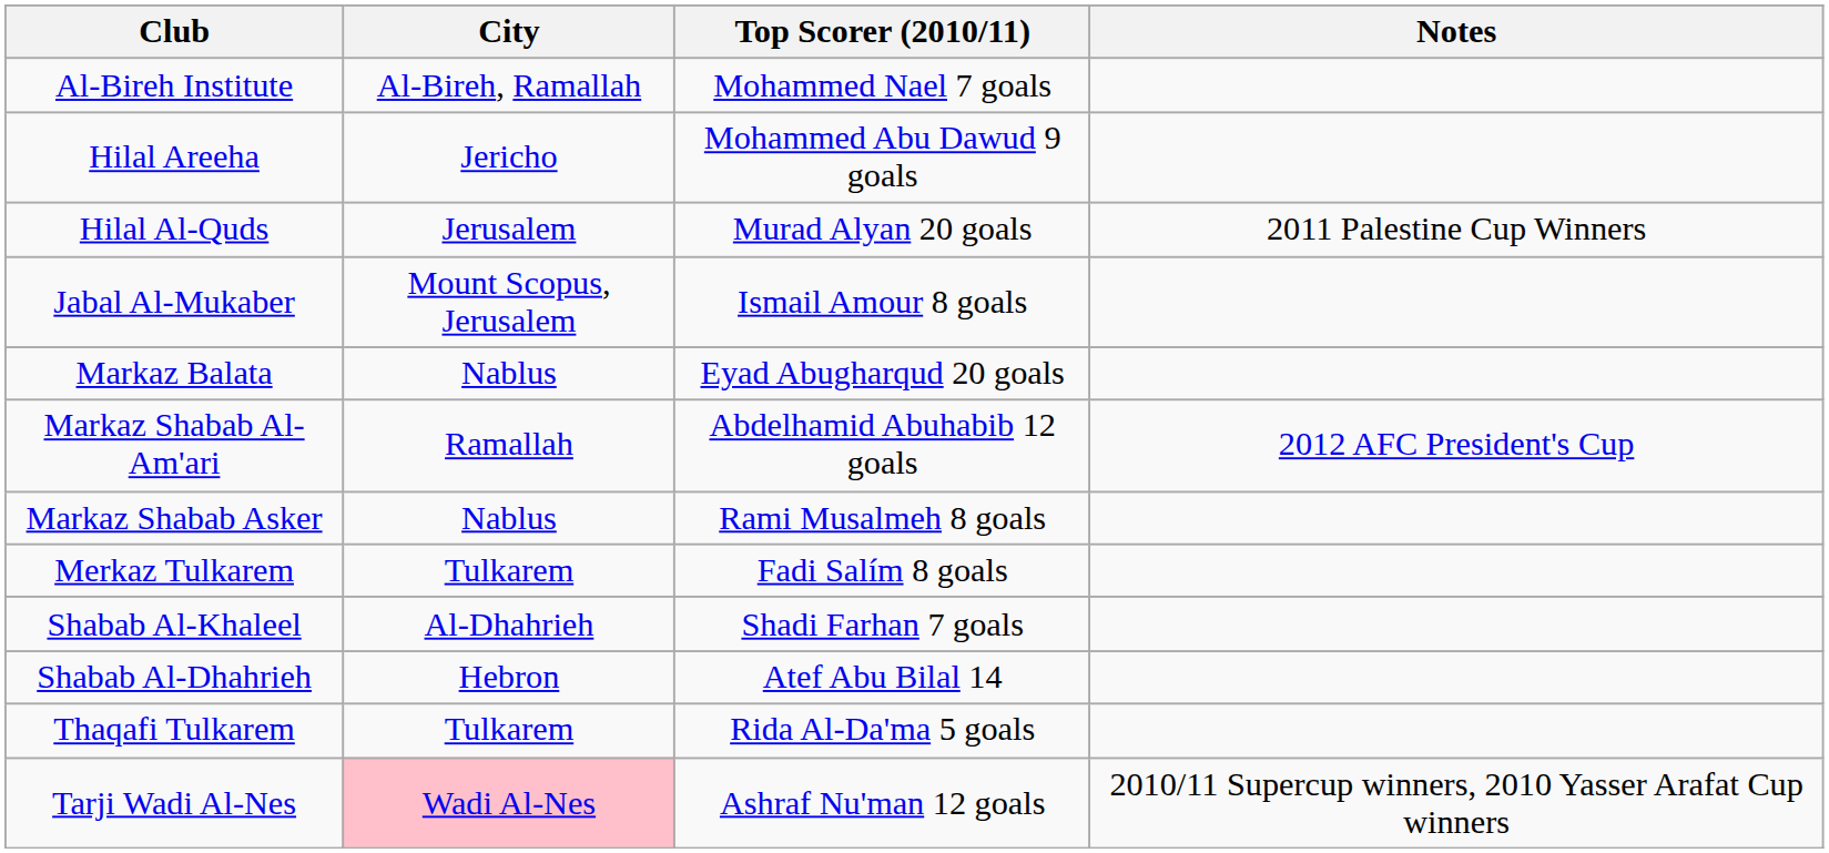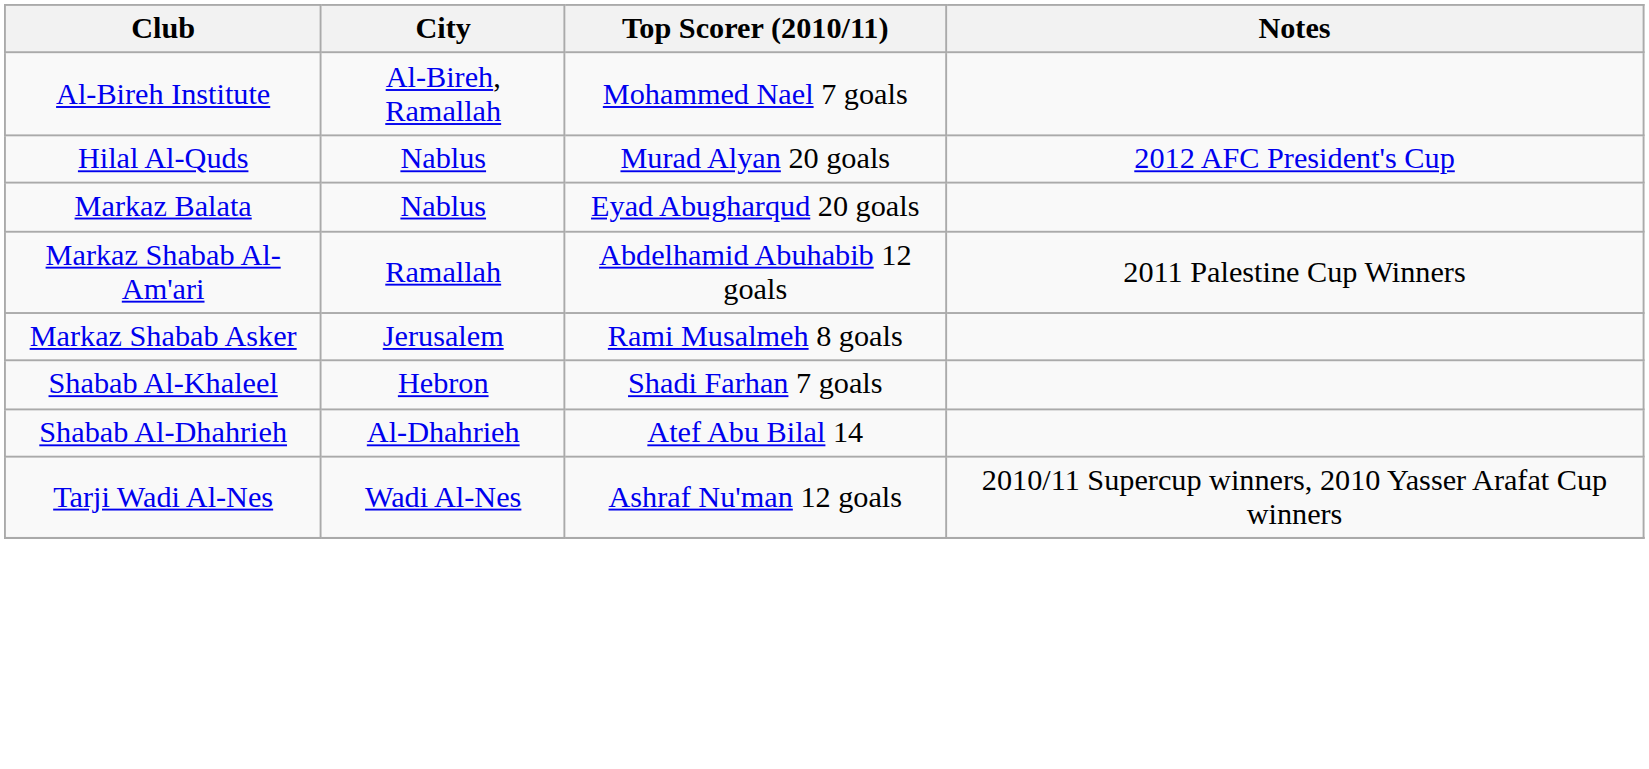- row: Hilal Areeha | Jericho | Mohammed Abu Dawud 9 goals
Hilal Al-Quds | City: Jerusalem -> Nablus
Hilal Al-Quds | Notes: 2011 Palestine Cup Winners -> 2012 AFC President's Cup
- row: Jabal Al-Mukaber | Mount Scopus, Jerusalem | Ismail Amour 8 goals
Markaz Shabab Al-Am'ari | Notes: 2012 AFC President's Cup -> 2011 Palestine Cup Winners
Markaz Shabab Asker | City: Nablus -> Jerusalem
- row: Merkaz Tulkarem | Tulkarem | Fadi Salím 8 goals
Shabab Al-Khaleel | City: Al-Dhahrieh -> Hebron
Shabab Al-Dhahrieh | City: Hebron -> Al-Dhahrieh
- row: Thaqafi Tulkarem | Tulkarem | Rida Al-Da'ma 5 goals
Tarji Wadi Al-Nes | City: pink background -> no background
